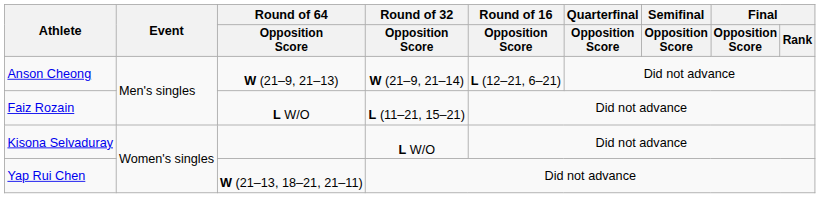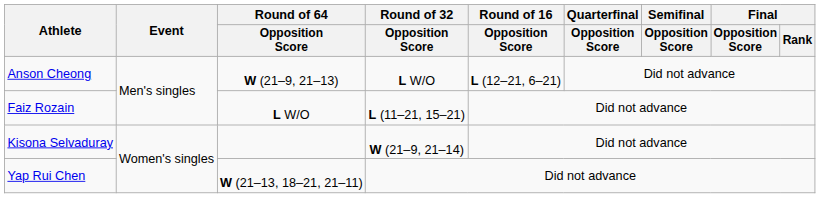Anson Cheong | Round of 32 / Opposition Score: W (21–9, 21–14) -> L W/O
Kisona Selvaduray | Round of 32 / Opposition Score: L W/O -> W (21–9, 21–14)
